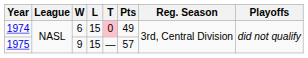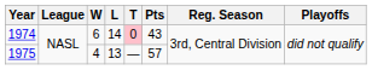1974 | L: 15 -> 14
1974 | Pts: 49 -> 43
1975 | W: 9 -> 4
1975 | L: 15 -> 13
